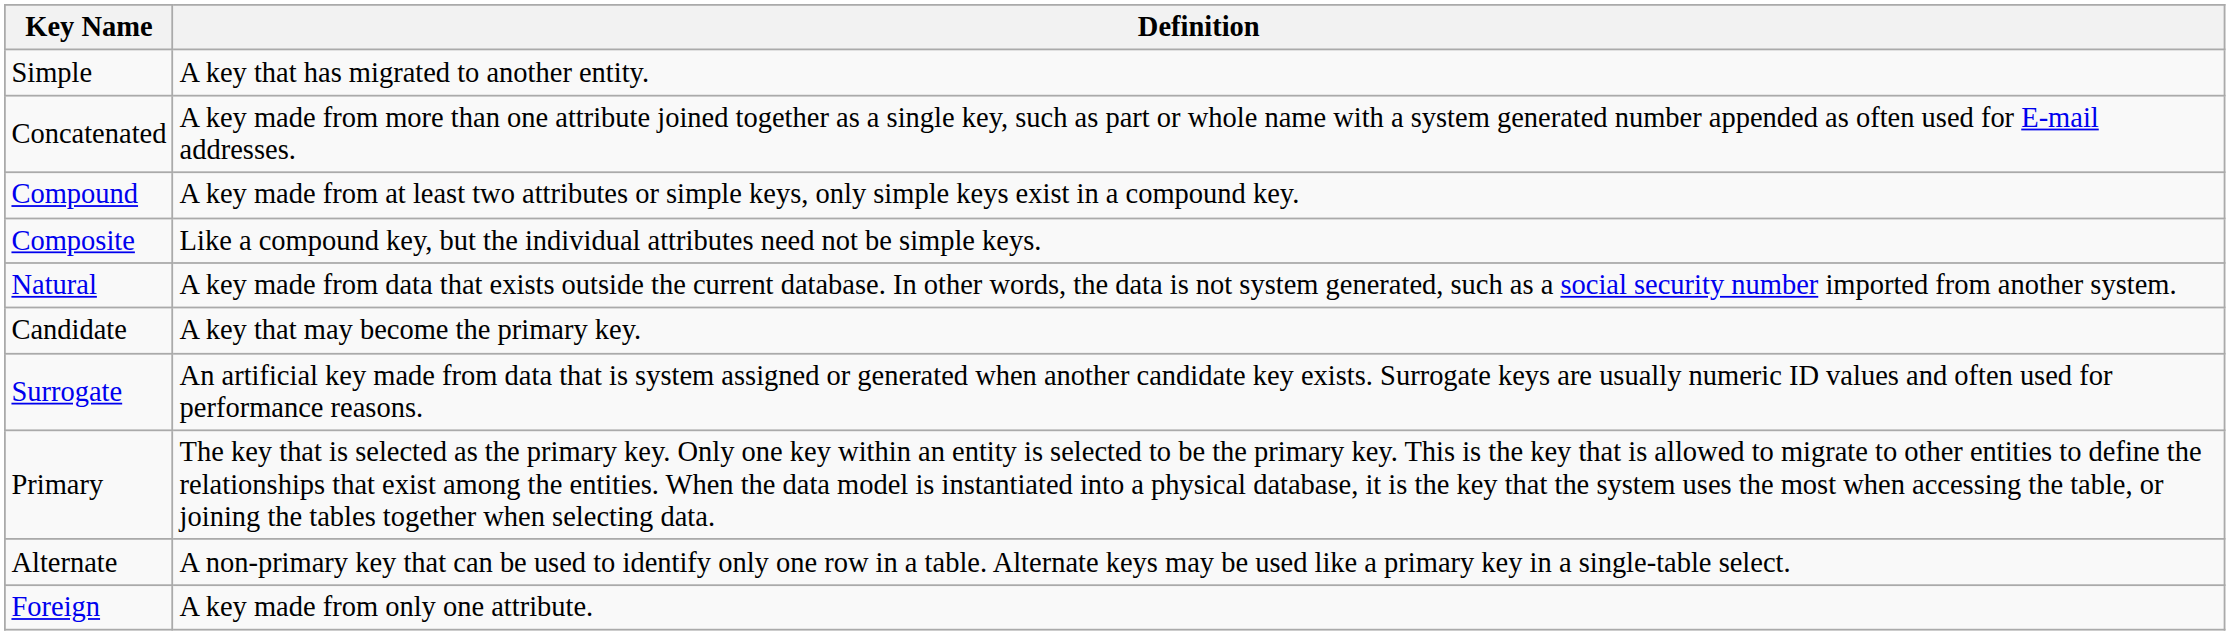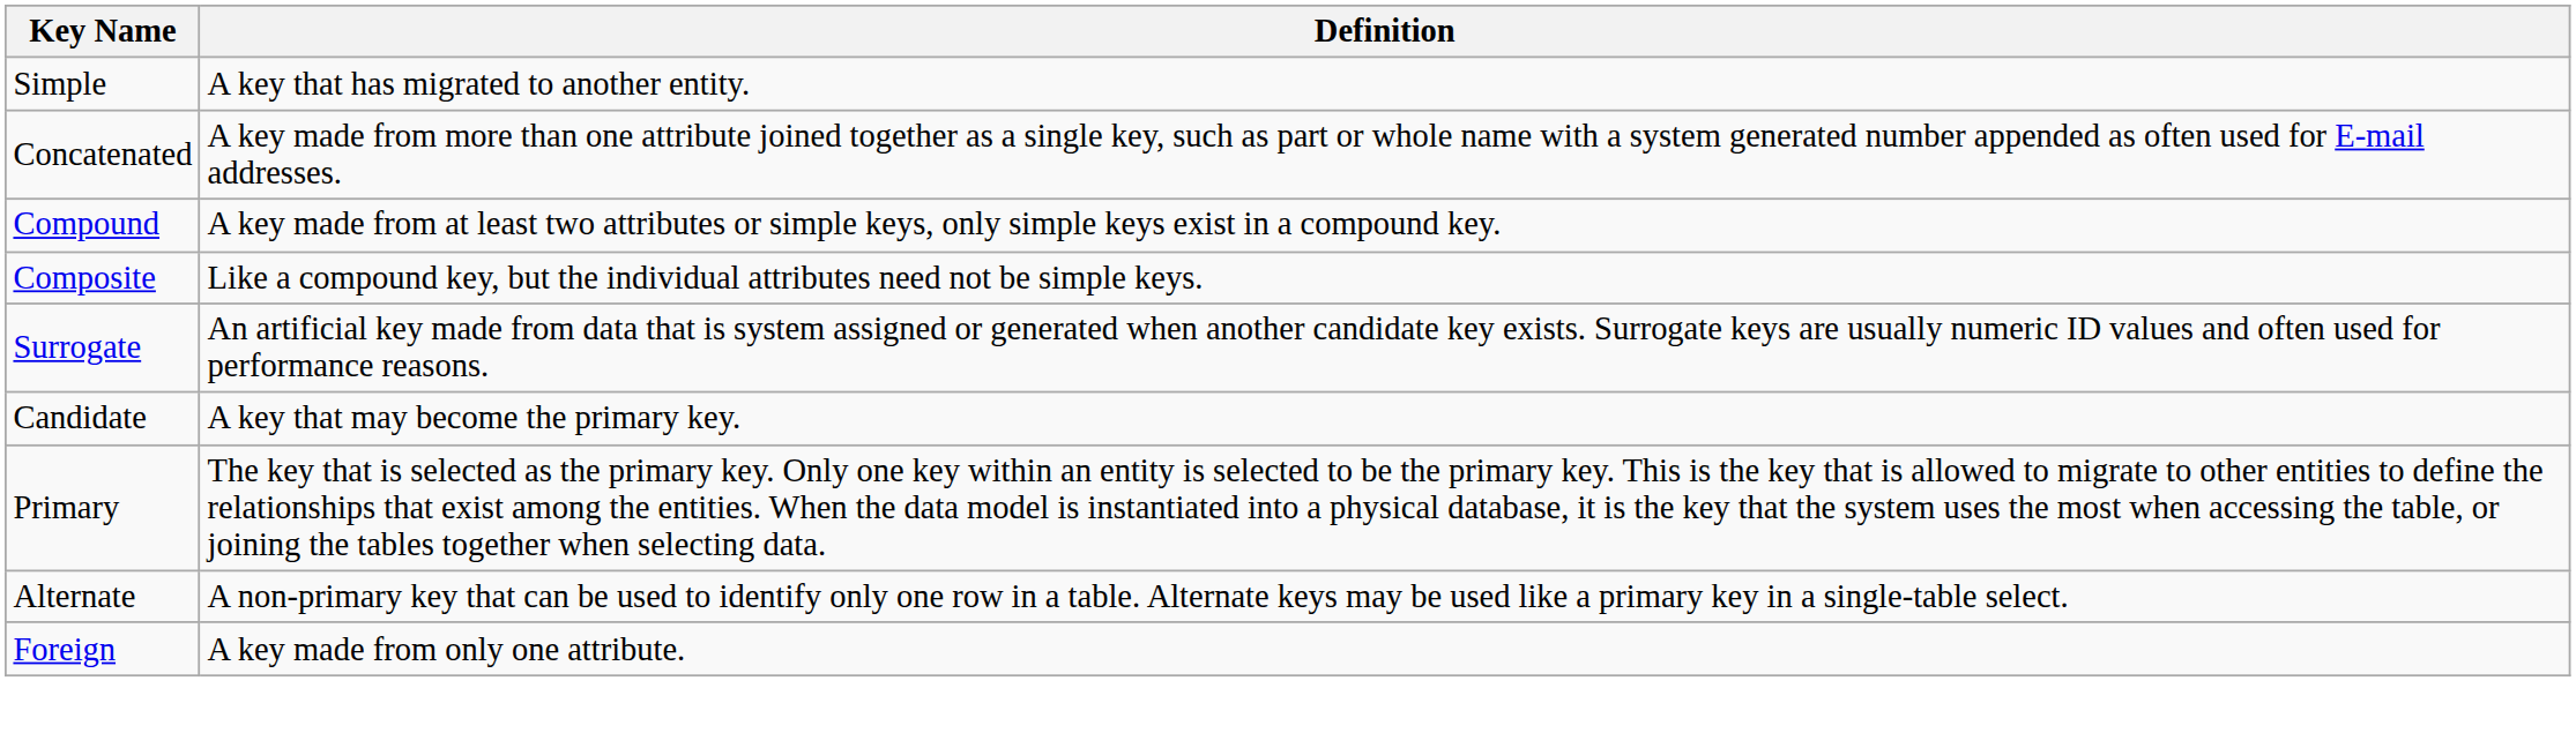- row: Natural | A key made from data that exists outside the current database. In other words, the data is not system generated, such as a social security number imported from another system.
rows swapped: Surrogate <-> Candidate
